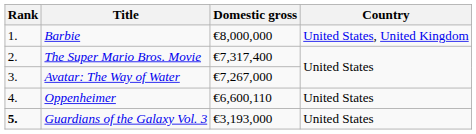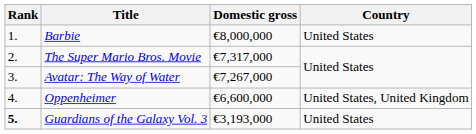Barbie | Country: United States, United Kingdom -> United States
The Super Mario Bros. Movie | Domestic gross: €7,317,400 -> €7,317,000
Oppenheimer | Domestic gross: €6,600,110 -> €6,600,000
Oppenheimer | Country: United States -> United States, United Kingdom
